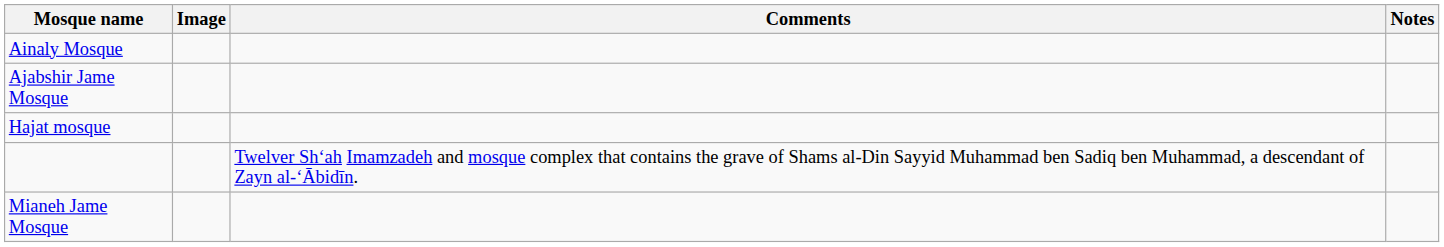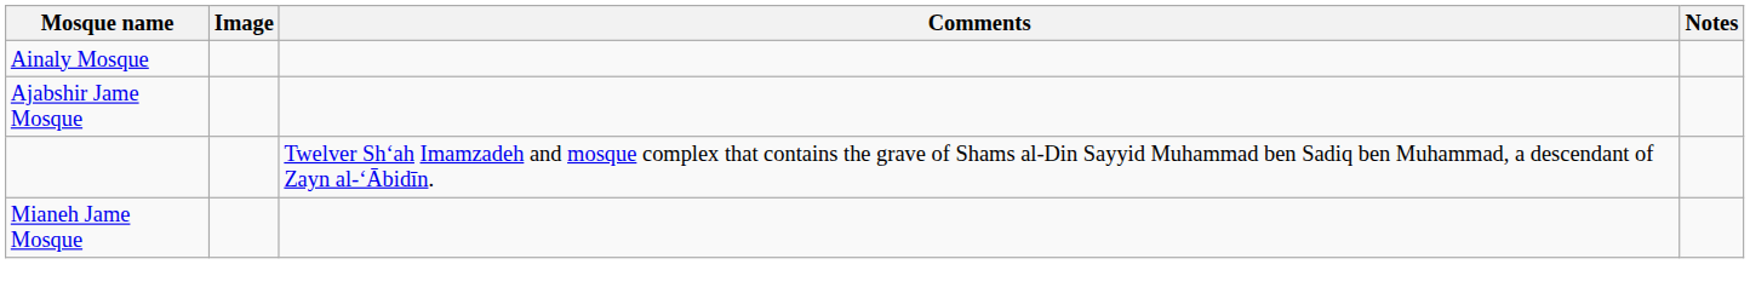- row: Hajat mosque
